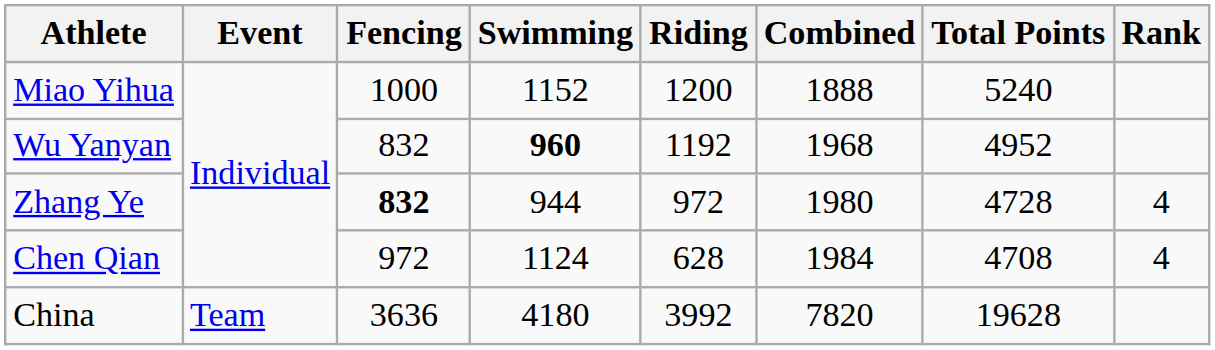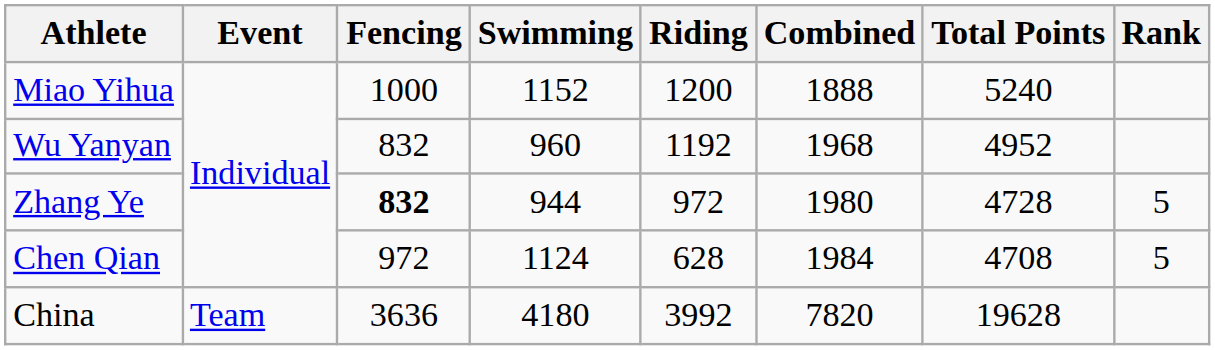Wu Yanyan | Swimming: bold -> normal
Zhang Ye | Rank: 4 -> 5
Chen Qian | Rank: 4 -> 5
